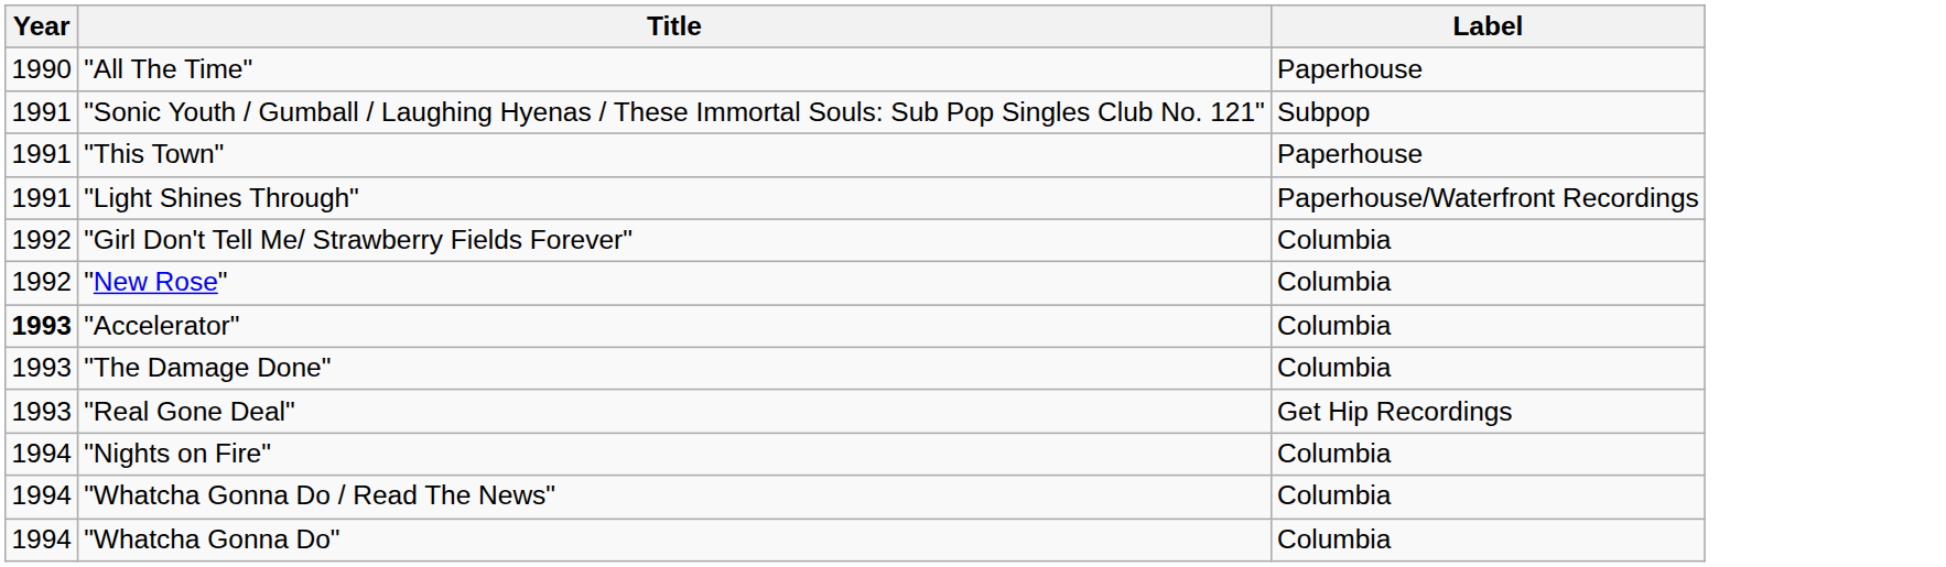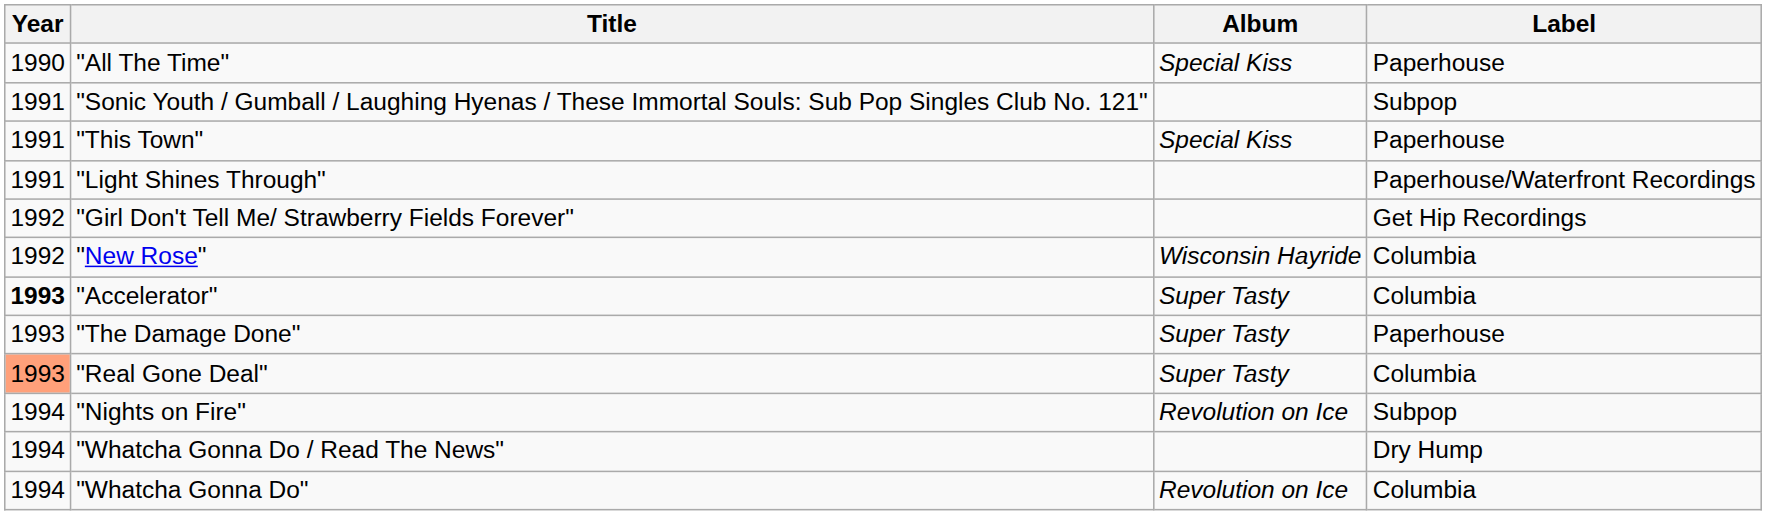+ column: Album | Special Kiss | Special Kiss | Wisconsin Hayride | Super Tasty | Super Tasty | Super Tasty | Revolution on Ice | Revolution on Ice
"Girl Don't Tell Me/ Strawberry Fields Forever" | Label: Columbia -> Get Hip Recordings
"The Damage Done" | Label: Columbia -> Paperhouse
"Real Gone Deal" | Year: no background -> lightsalmon background
"Real Gone Deal" | Label: Get Hip Recordings -> Columbia
"Nights on Fire" | Label: Columbia -> Subpop
"Whatcha Gonna Do / Read The News" | Label: Columbia -> Dry Hump
